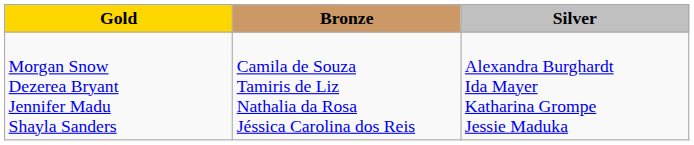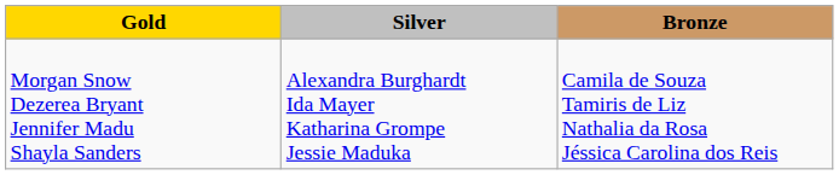columns swapped: Silver <-> Bronze
